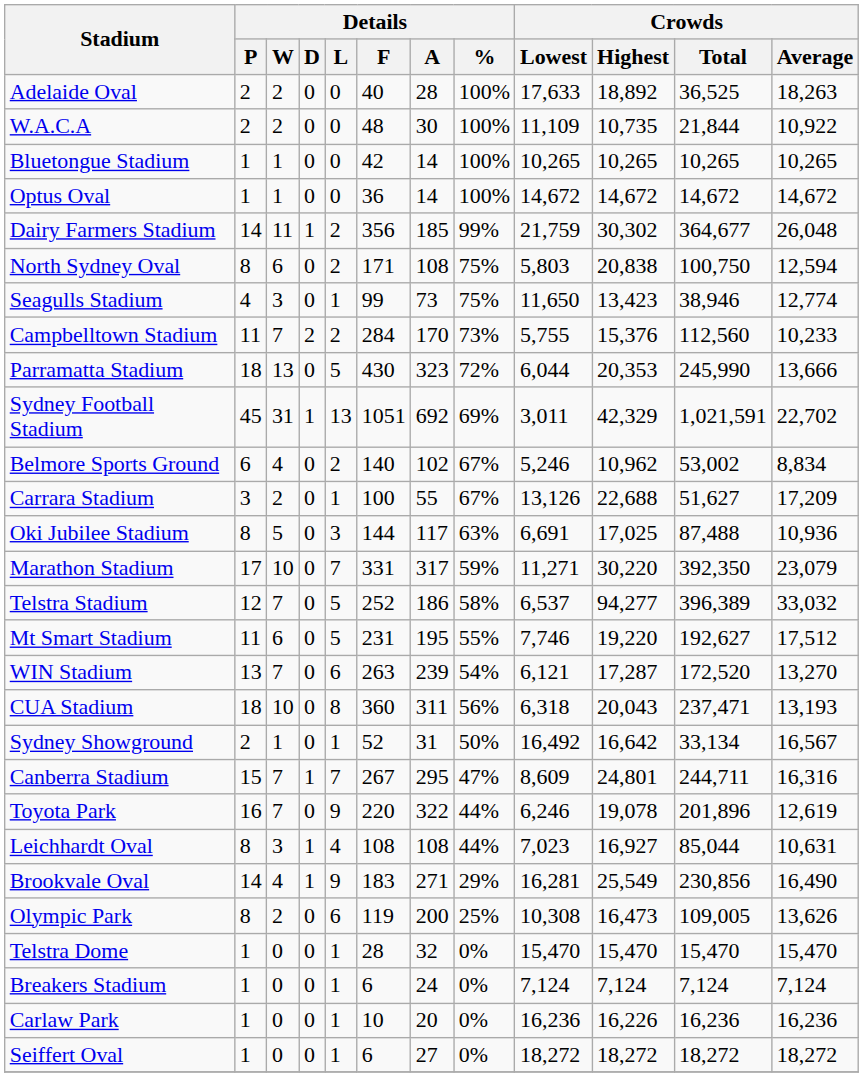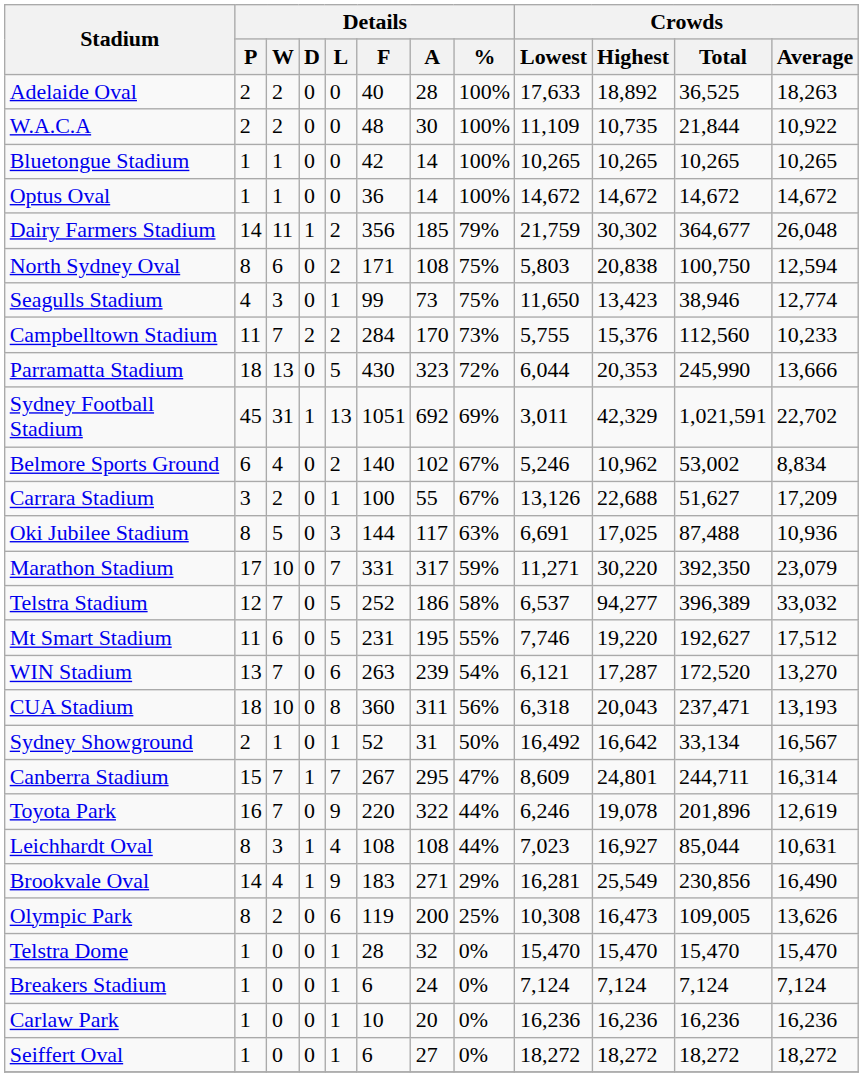Dairy Farmers Stadium | Details / %: 99% -> 79%
Canberra Stadium | Crowds / Average: 16,316 -> 16,314
Carlaw Park | Crowds / Highest: 16,226 -> 16,236
